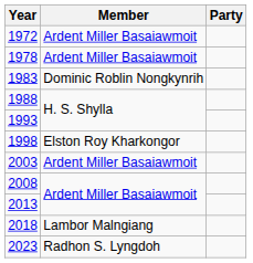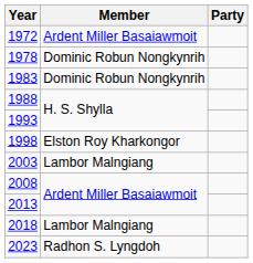1978 | Member: Ardent Miller Basaiawmoit -> Dominic Robun Nongkynrih
1983 | Member: Dominic Roblin Nongkynrih -> Dominic Robun Nongkynrih
2003 | Member: Ardent Miller Basaiawmoit -> Lambor Malngiang
